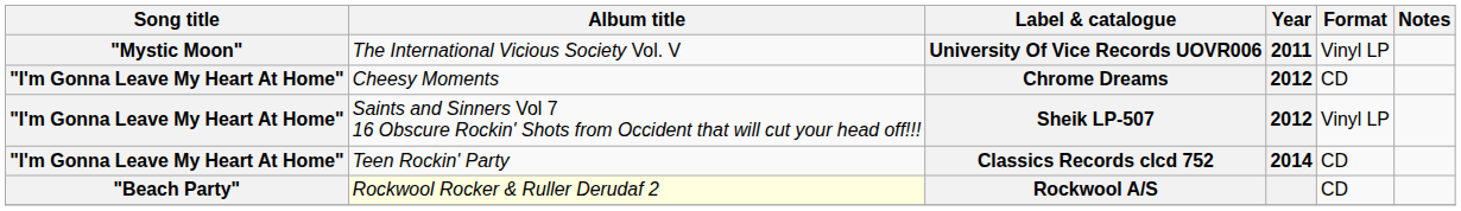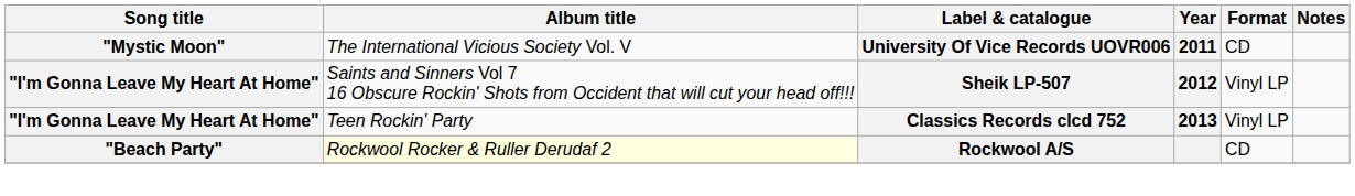University Of Vice Records UOVR006 | Format: Vinyl LP -> CD
- row: "I'm Gonna Leave My Heart At Home" | Cheesy Moments | Chrome Dreams | 2012 | CD
Classics Records clcd 752 | Year: 2014 -> 2013
Classics Records clcd 752 | Format: CD -> Vinyl LP
